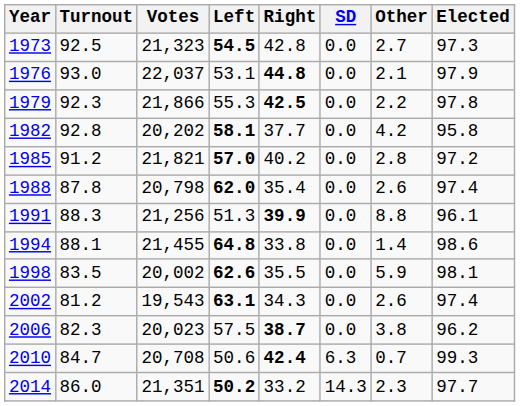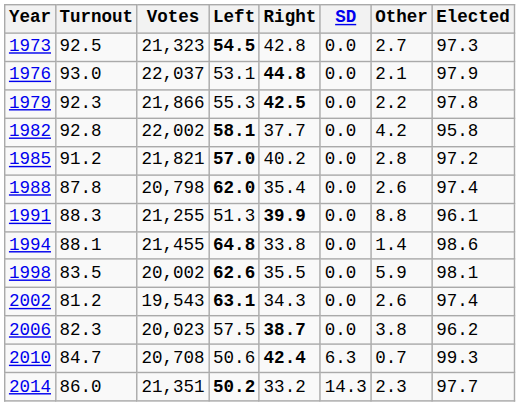1982 | Votes: 20,202 -> 22,002
1991 | Votes: 21,256 -> 21,255
